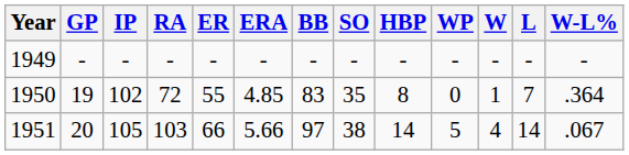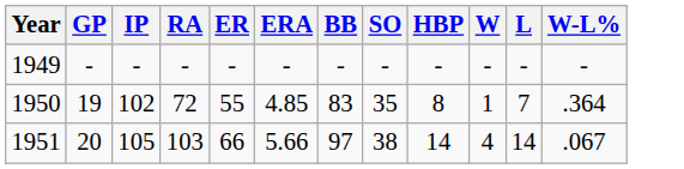- column: WP | - | 0 | 5
